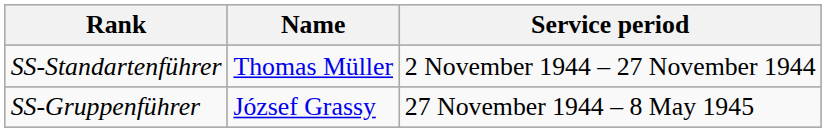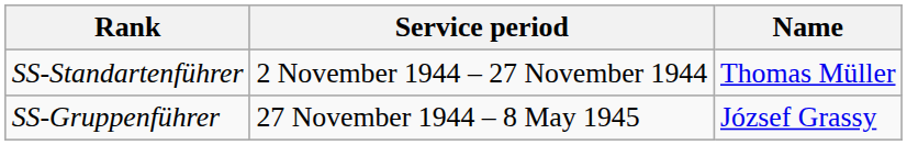columns swapped: Name <-> Service period
